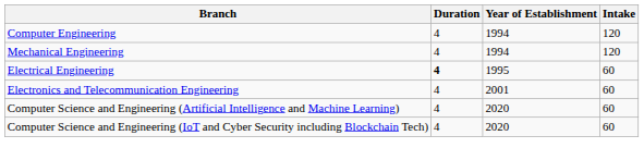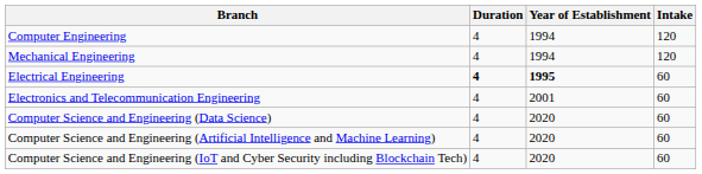Electrical Engineering | Year of Establishment: normal -> bold
+ row: Computer Science and Engineering (Data Science) | 4 | 2020 | 60
